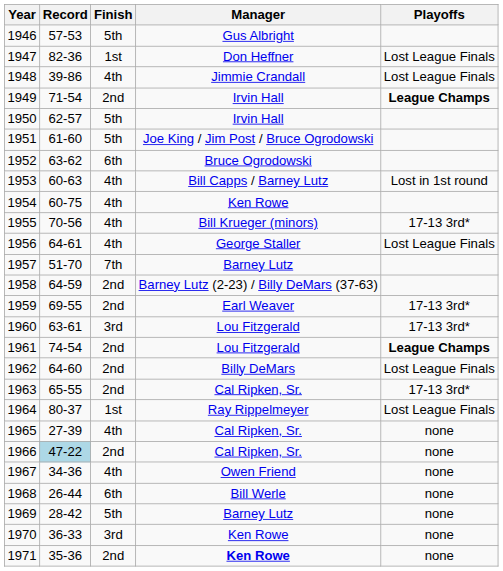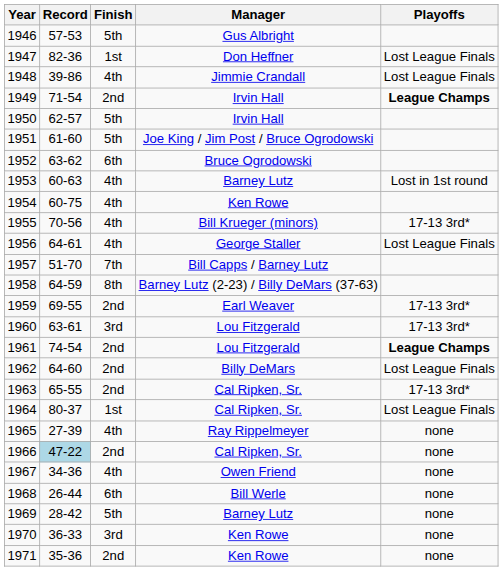1953 | Manager: Bill Capps / Barney Lutz -> Barney Lutz
1957 | Manager: Barney Lutz -> Bill Capps / Barney Lutz
1958 | Finish: 2nd -> 8th
1964 | Manager: Ray Rippelmeyer -> Cal Ripken, Sr.
1965 | Manager: Cal Ripken, Sr. -> Ray Rippelmeyer
1971 | Manager: bold -> normal
